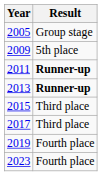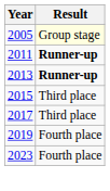2005 | Result: no background -> lightyellow background
- row: 2009 | 5th place
